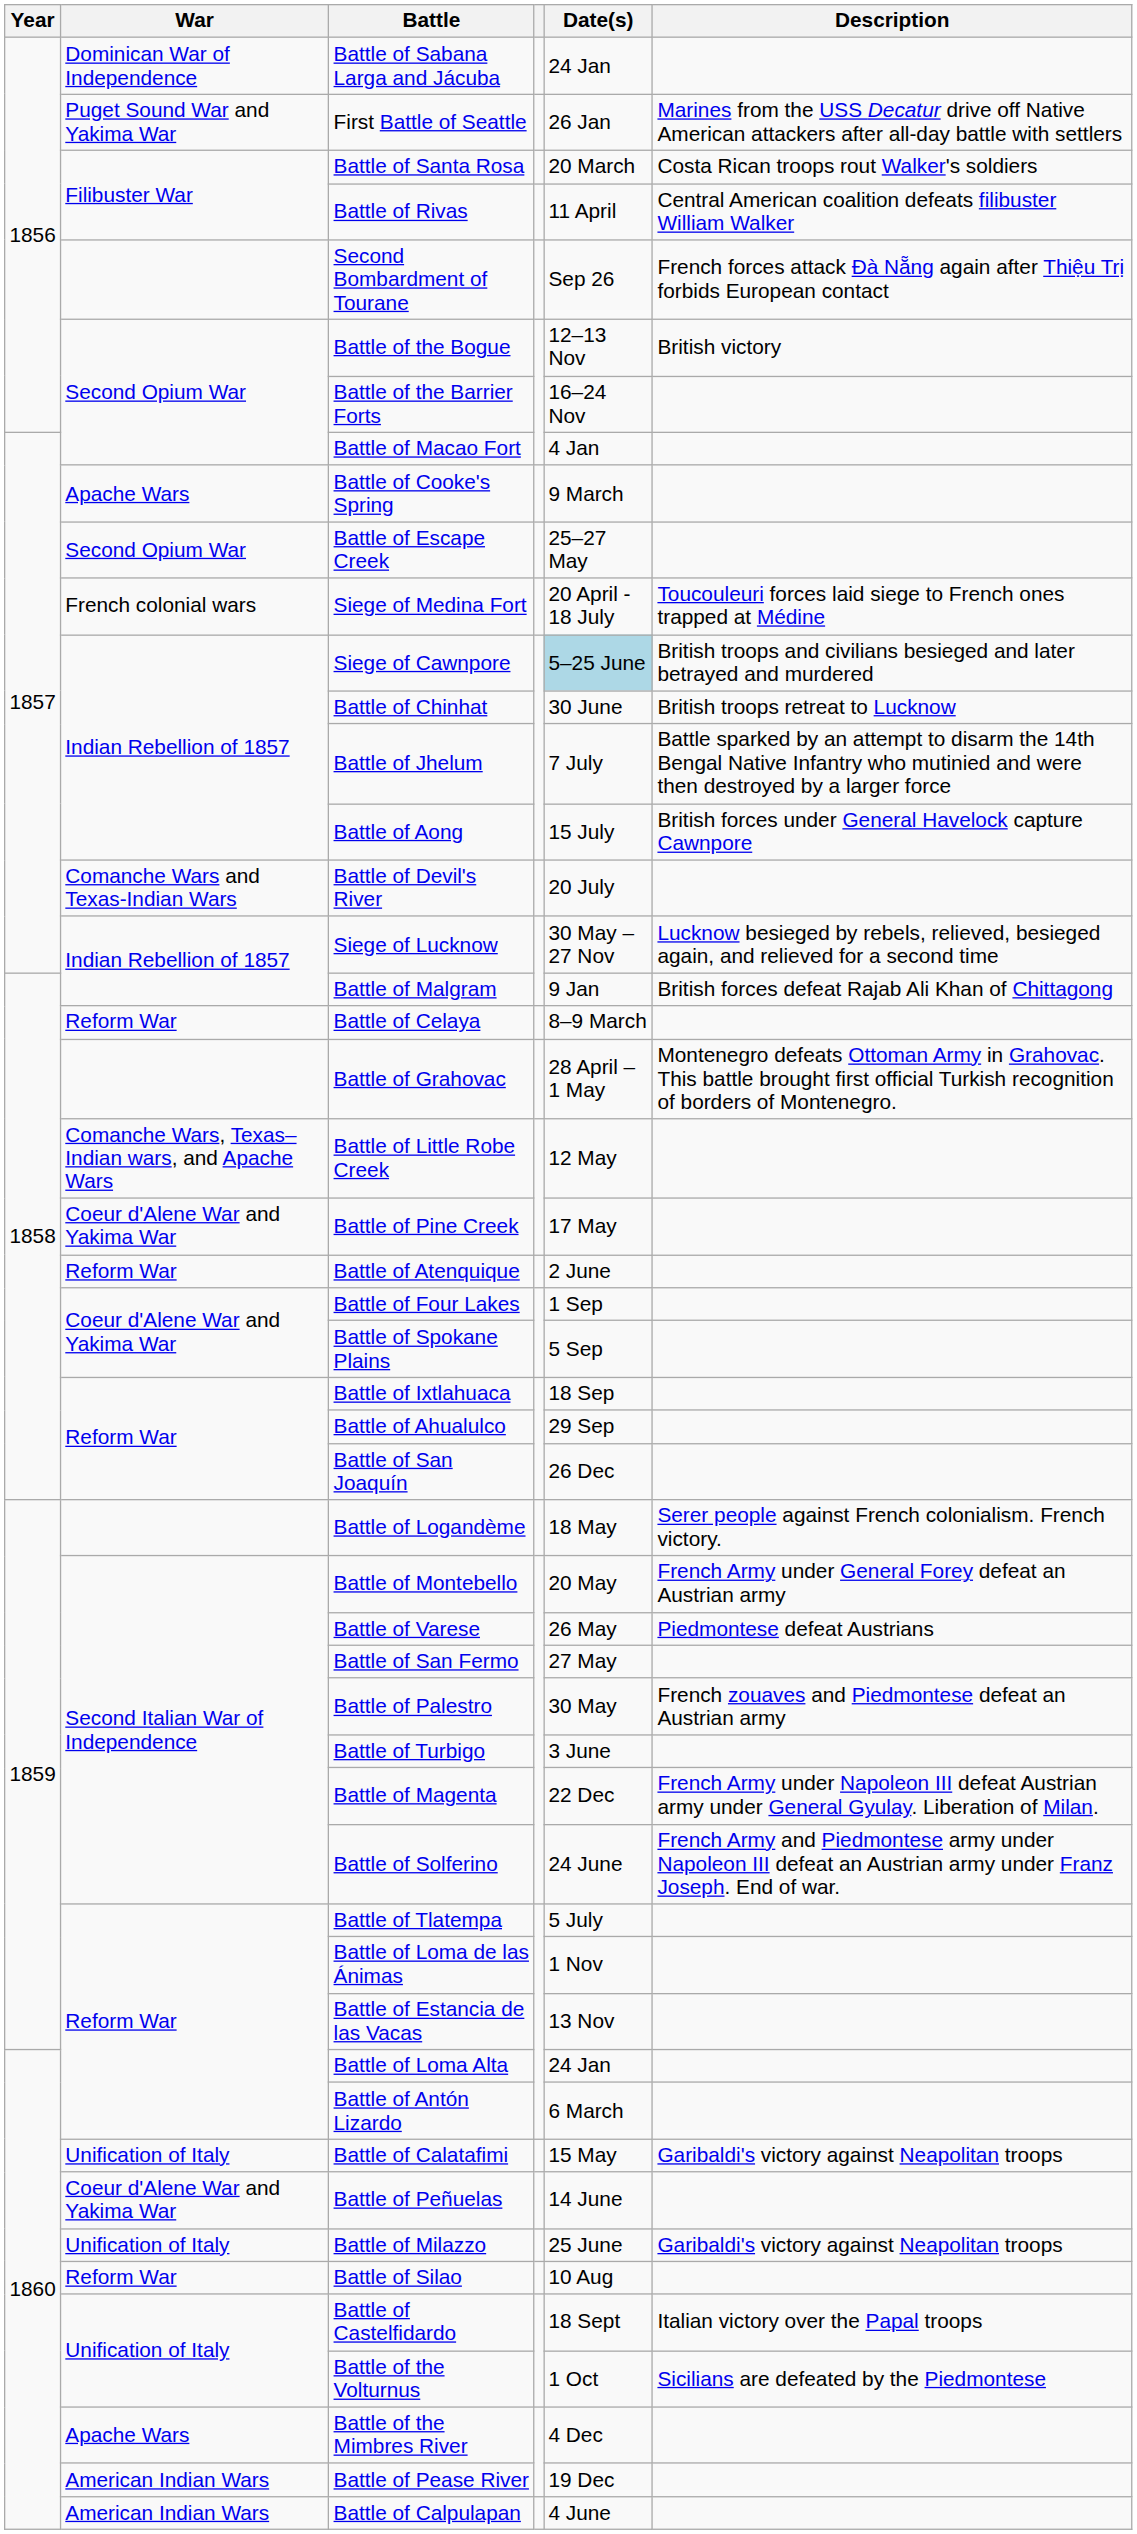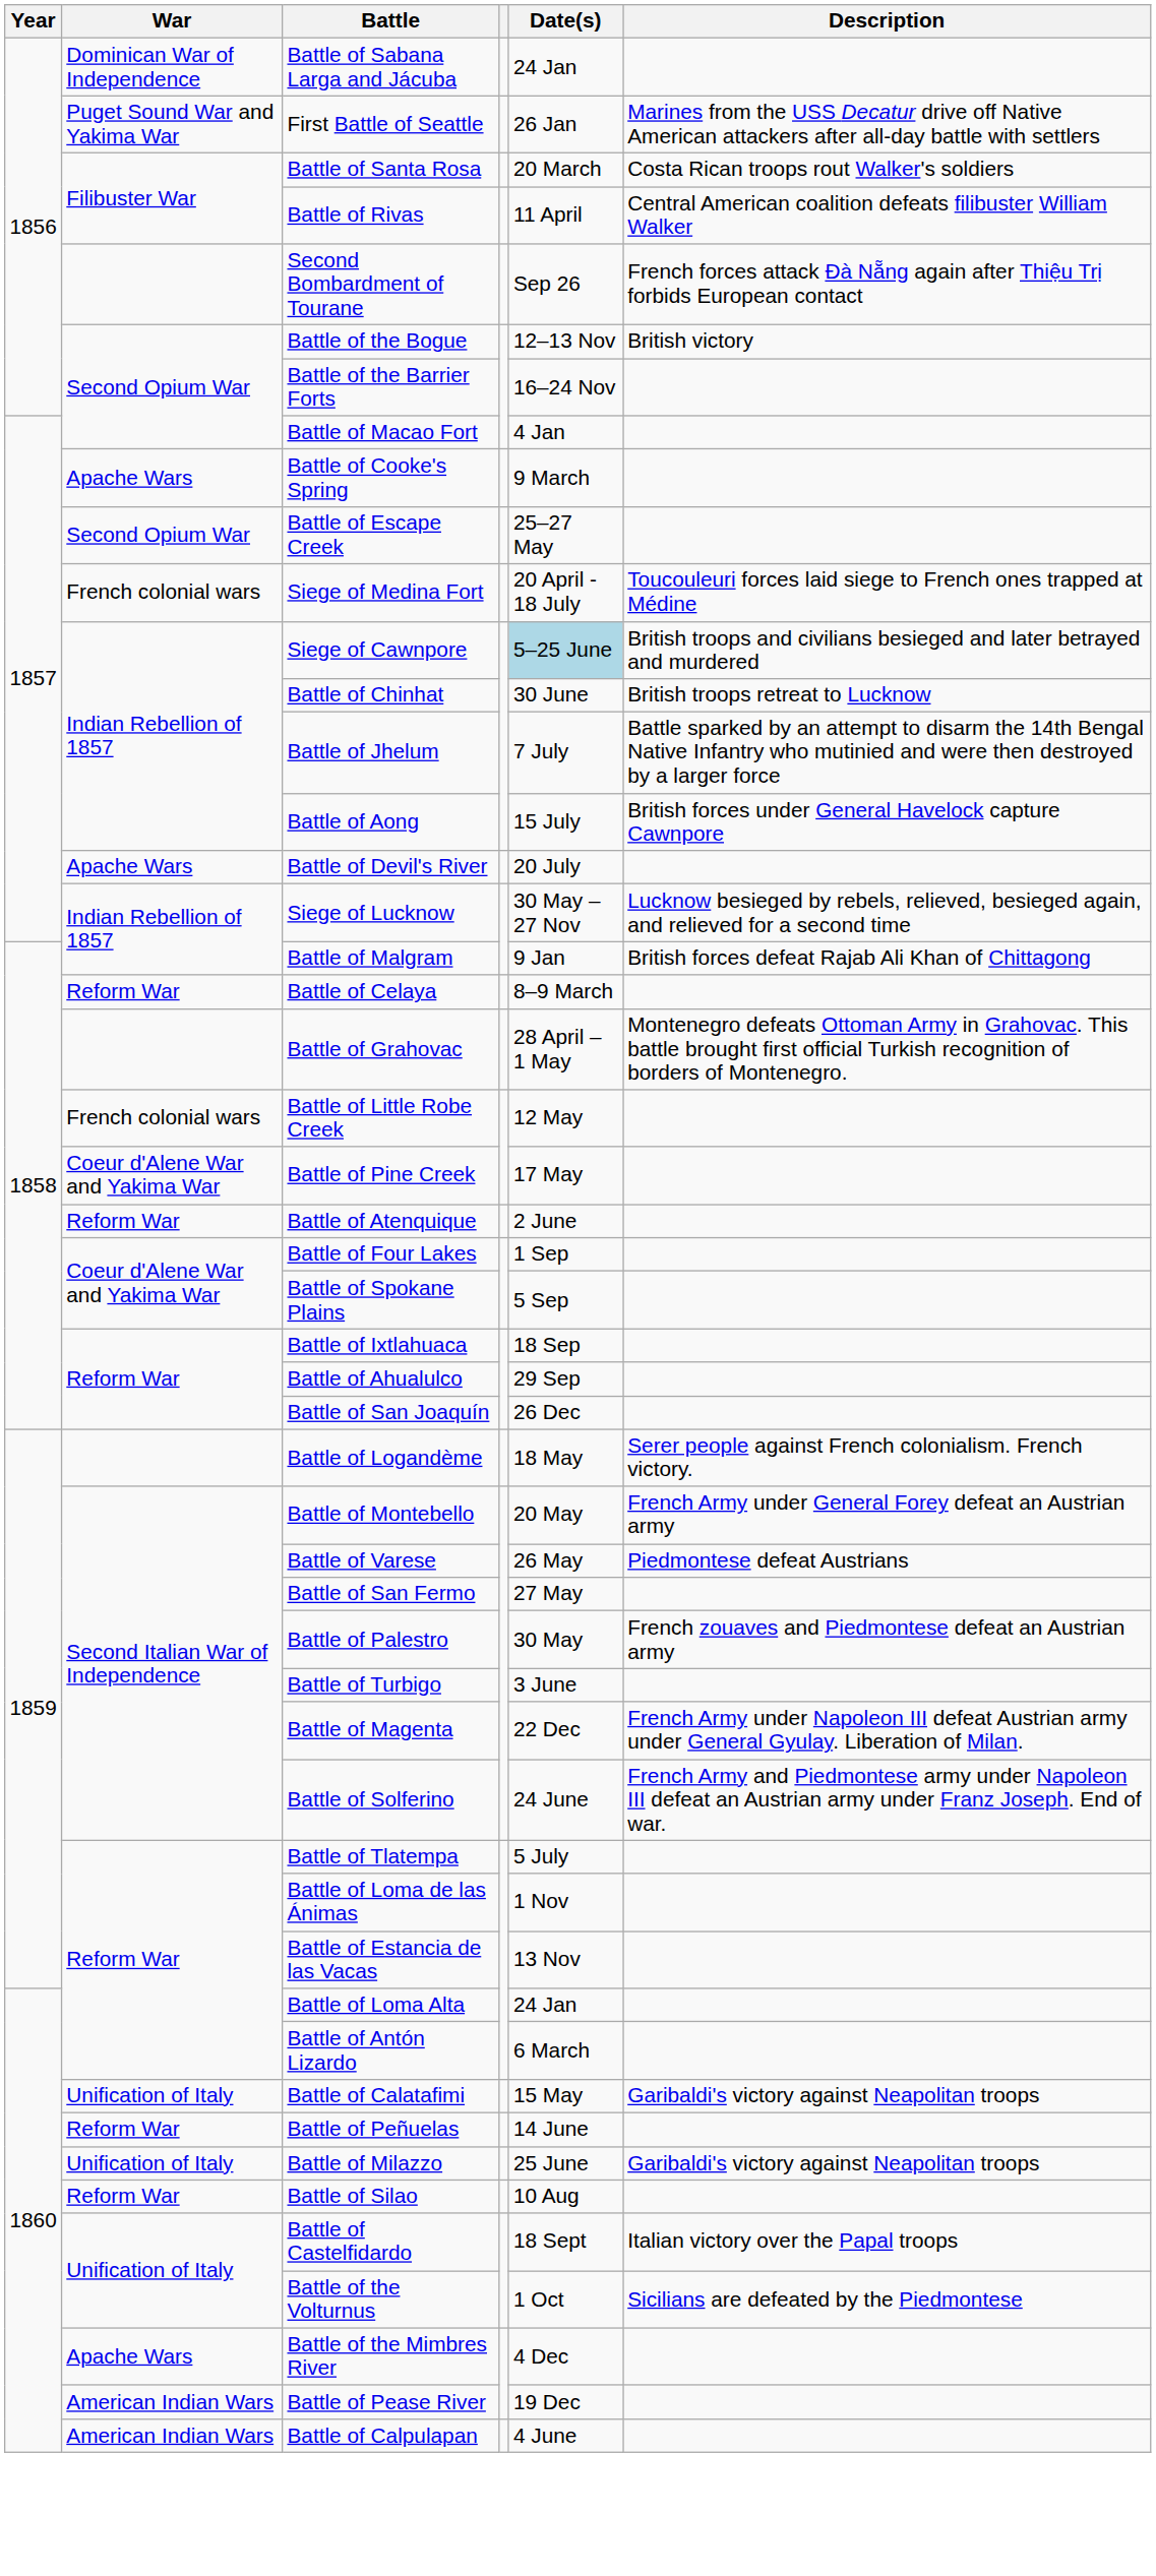Battle of Devil's River | War: Comanche Wars and Texas-Indian Wars -> Apache Wars
Battle of Little Robe Creek | War: Comanche Wars, Texas–Indian wars, and Apache Wars -> French colonial wars
Battle of Peñuelas | War: Coeur d'Alene War and Yakima War -> Reform War
